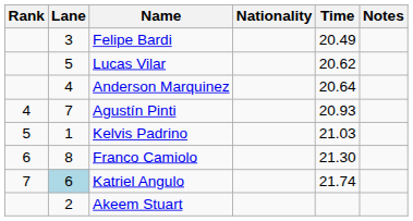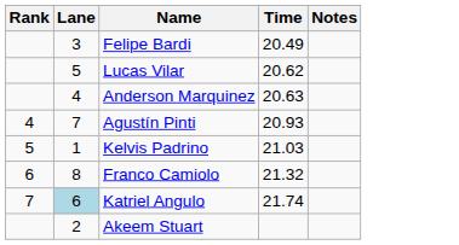- column: Nationality
Anderson Marquinez | Time: 20.64 -> 20.63
Franco Camiolo | Time: 21.30 -> 21.32
